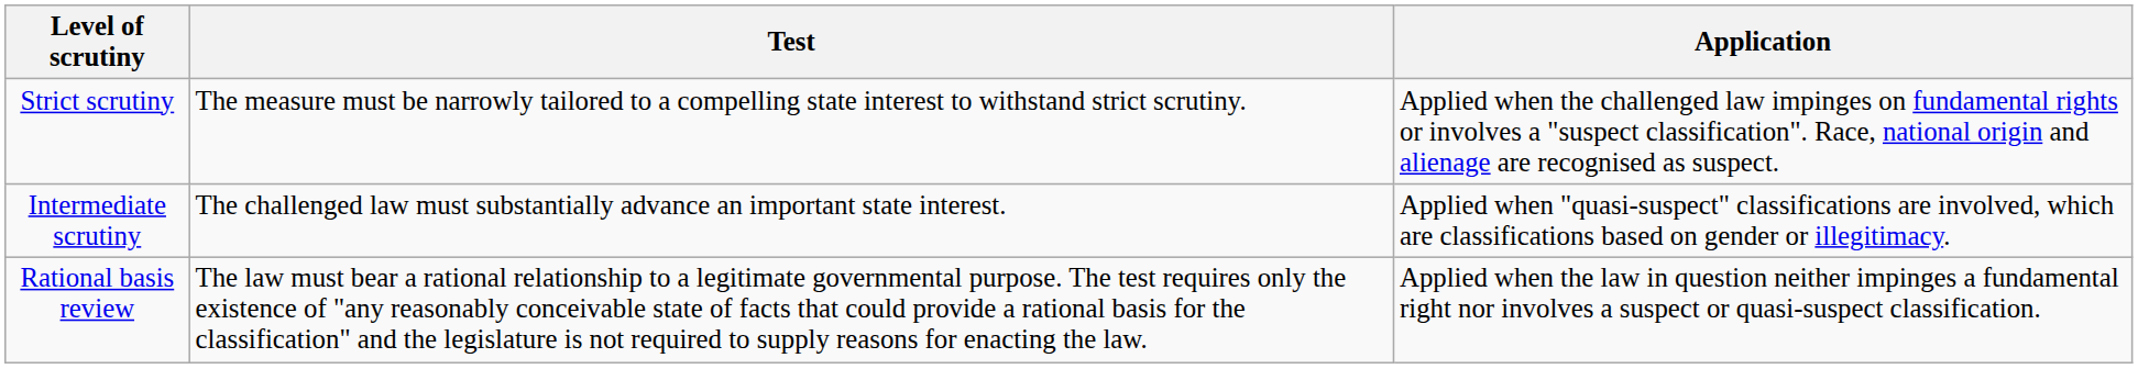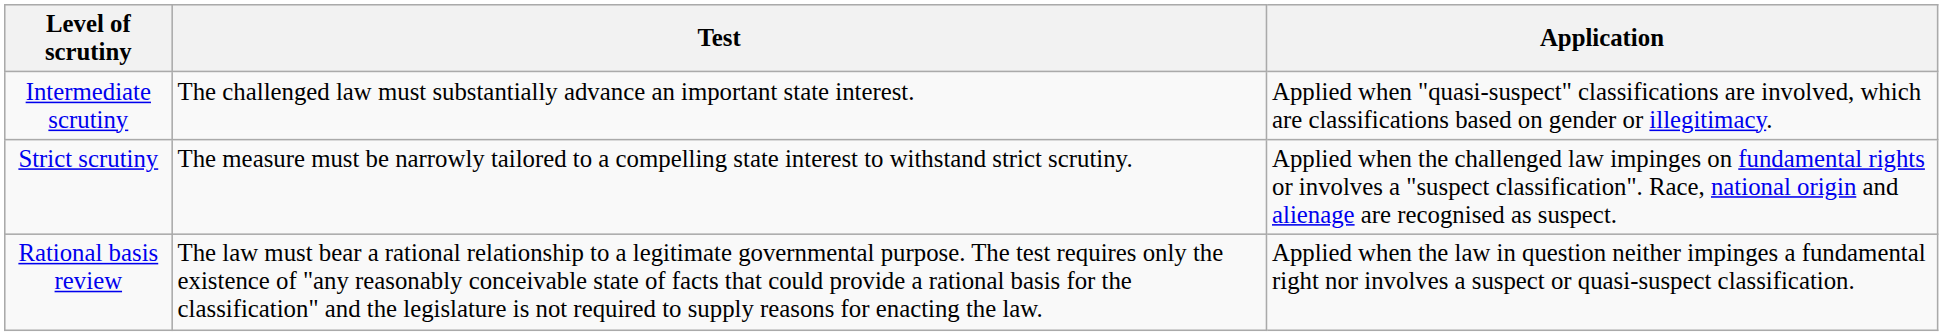rows swapped: Strict scrutiny <-> Intermediate scrutiny
